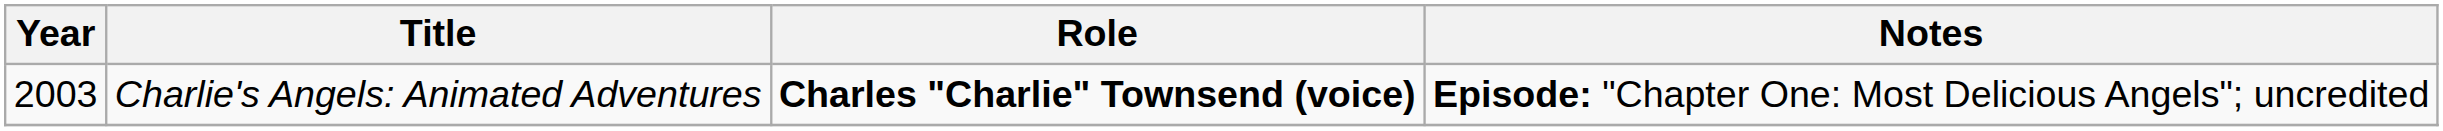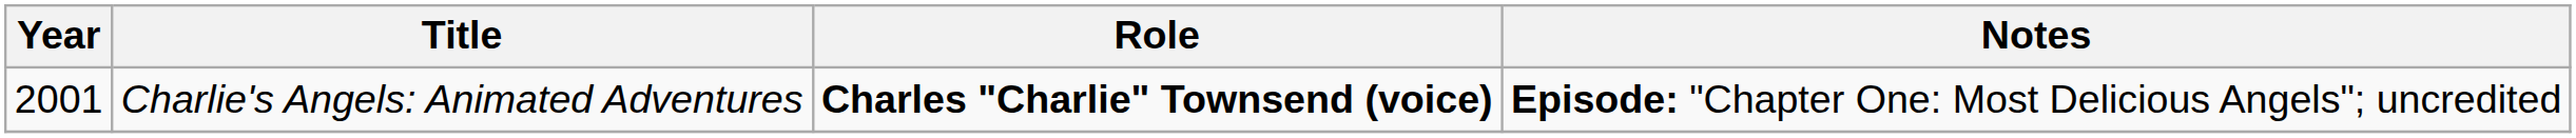Charlie's Angels: Animated Adventures | Year: 2003 -> 2001
